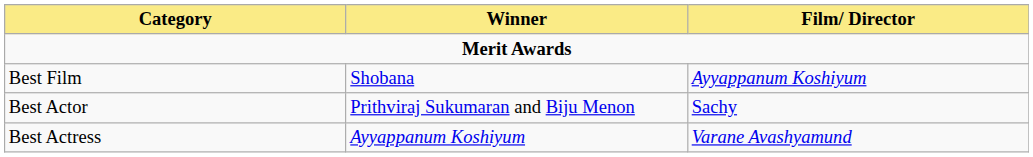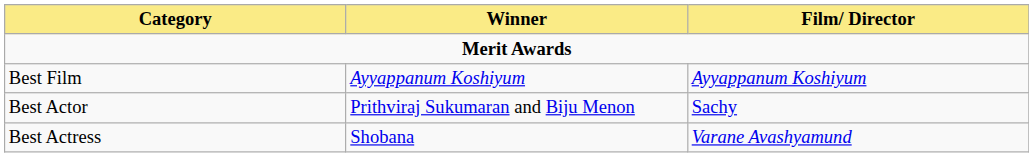Best Film | Winner: Shobana -> Ayyappanum Koshiyum
Best Actress | Winner: Ayyappanum Koshiyum -> Shobana
